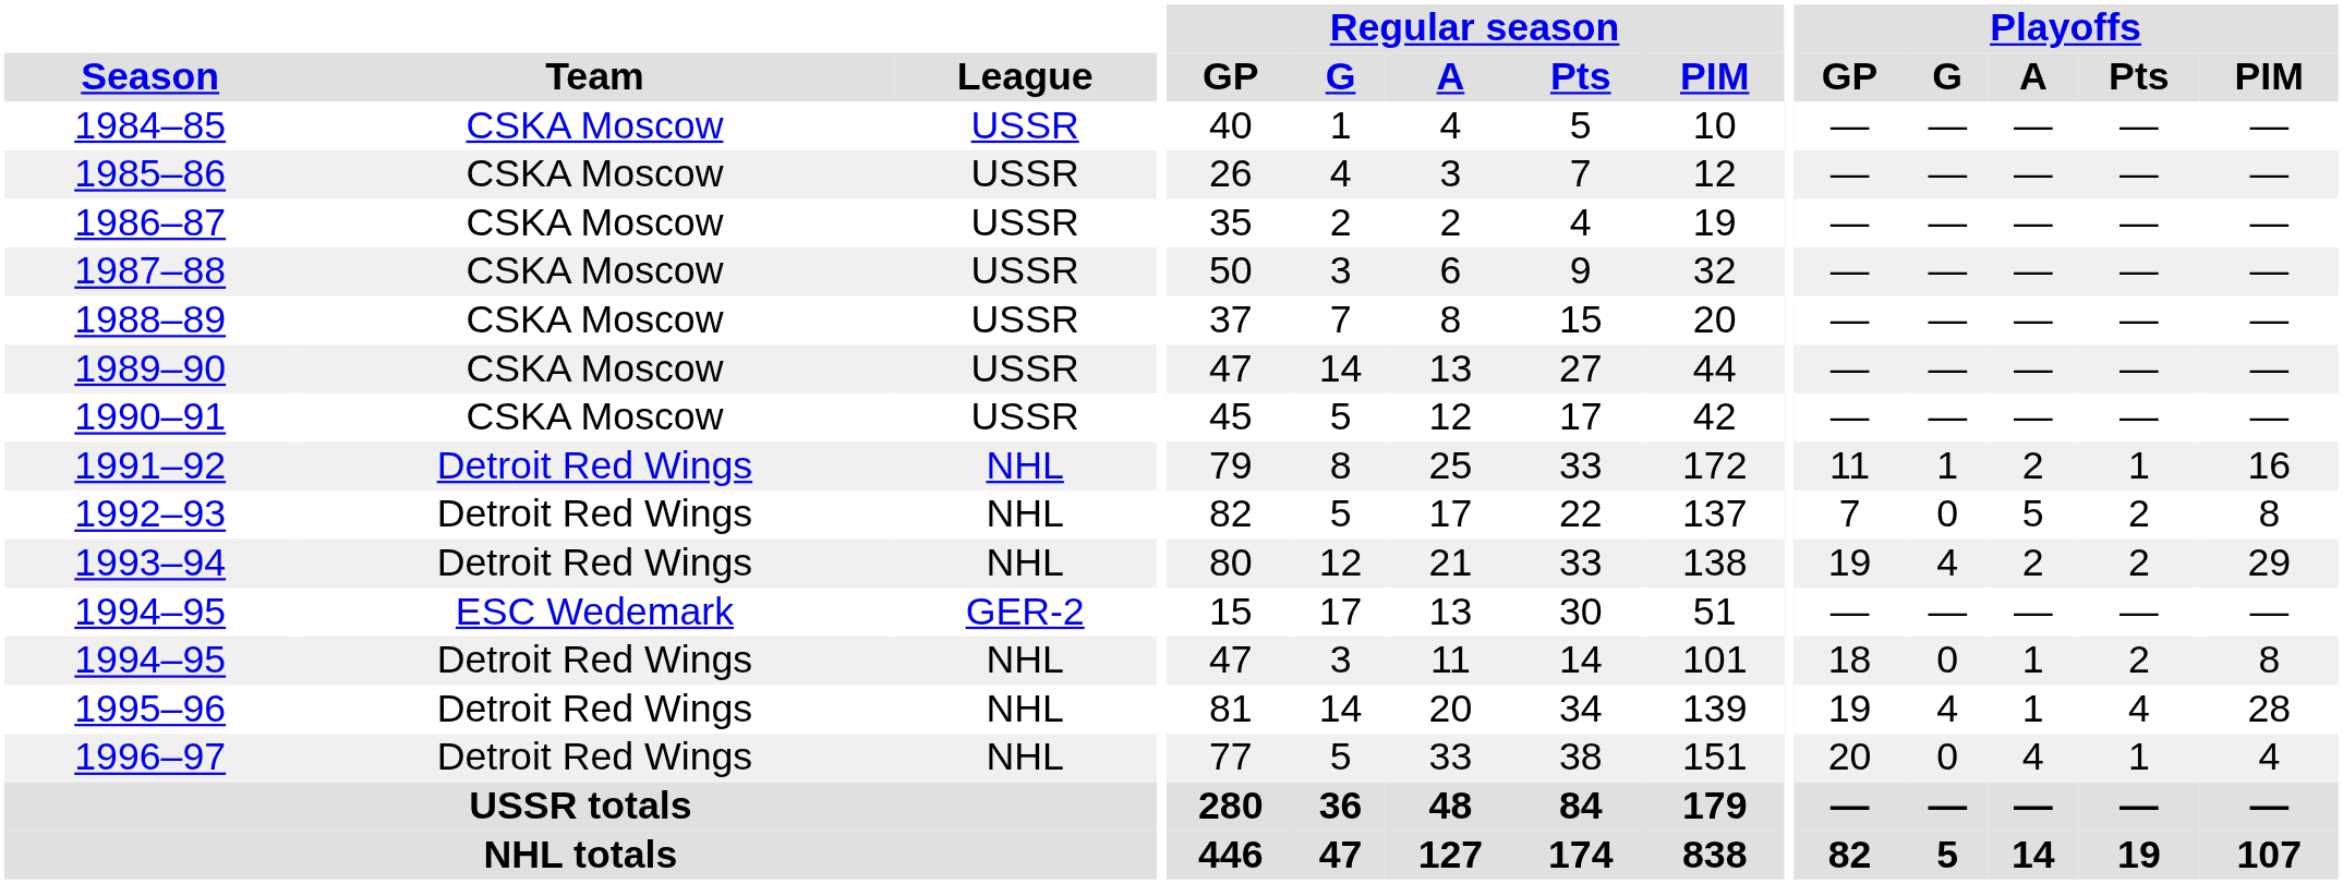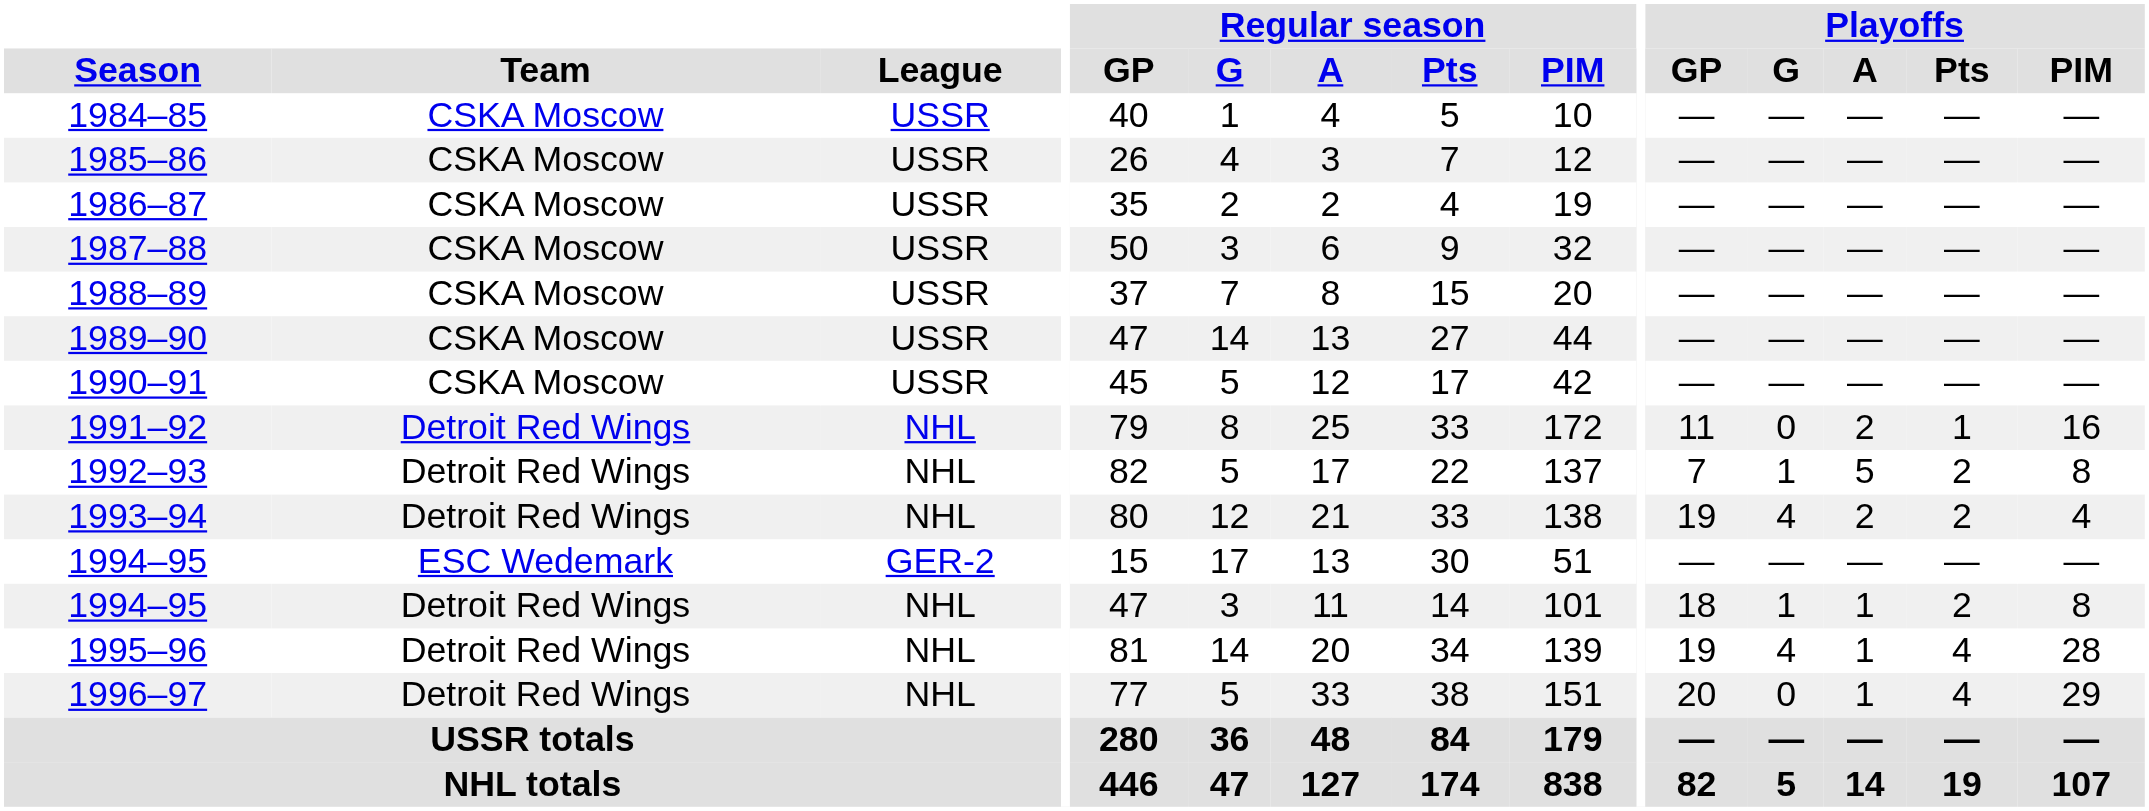1991–92 | Playoffs / G: 1 -> 0
1992–93 | Playoffs / G: 0 -> 1
1993–94 | Playoffs / PIM: 29 -> 4
1994–95 / Detroit Red Wings | Playoffs / G: 0 -> 1
1996–97 | Playoffs / A: 4 -> 1
1996–97 | Playoffs / Pts: 1 -> 4
1996–97 | Playoffs / PIM: 4 -> 29
